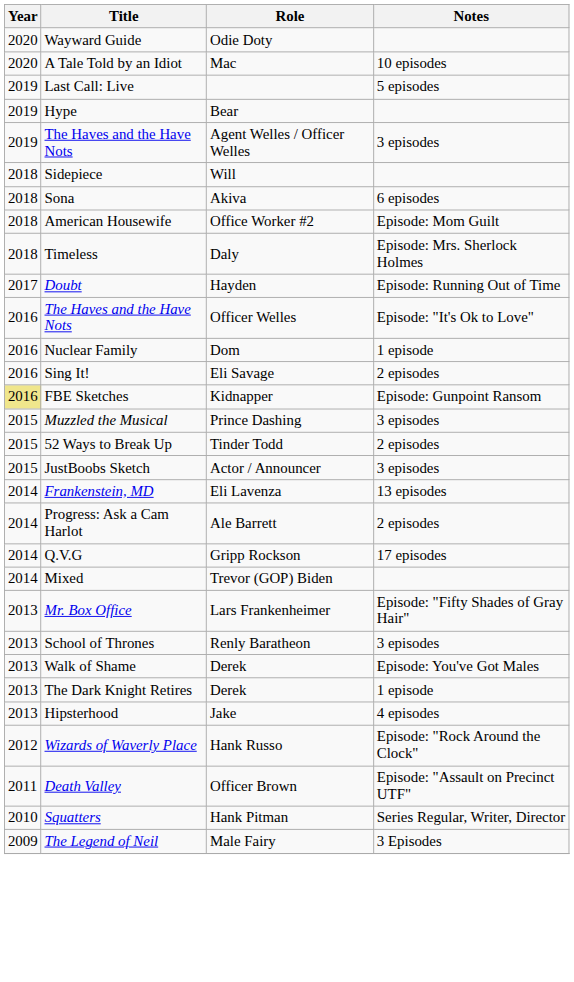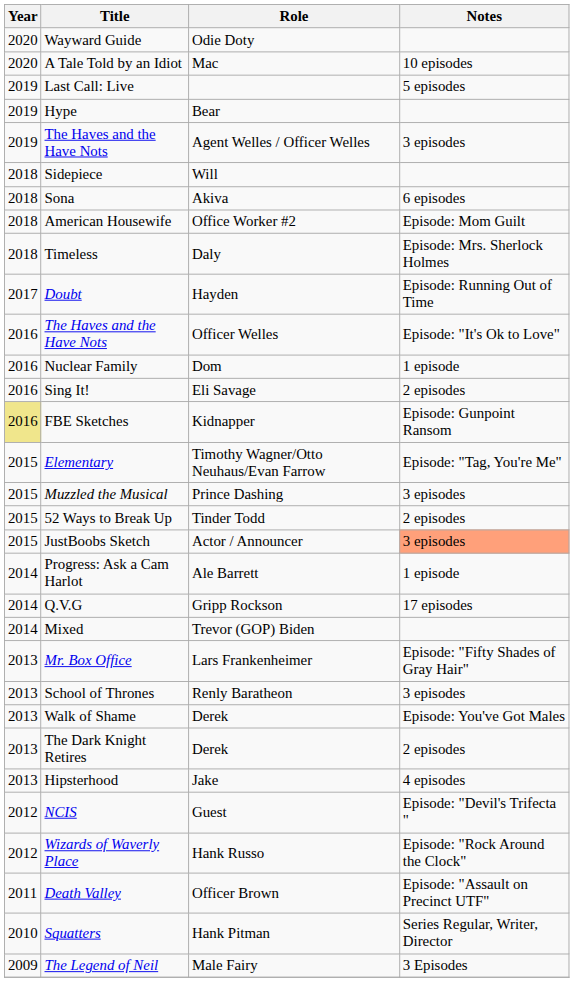+ row: 2015 | Elementary | Timothy Wagner/Otto Neuhaus/Evan Farrow | Episode: "Tag, You're Me"
JustBoobs Sketch | Notes: no background -> lightsalmon background
- row: 2014 | Frankenstein, MD | Eli Lavenza | 13 episodes
Progress: Ask a Cam Harlot | Notes: 2 episodes -> 1 episode
The Dark Knight Retires | Notes: 1 episode -> 2 episodes
+ row: 2012 | NCIS | Guest | Episode: "Devil's Trifecta "
